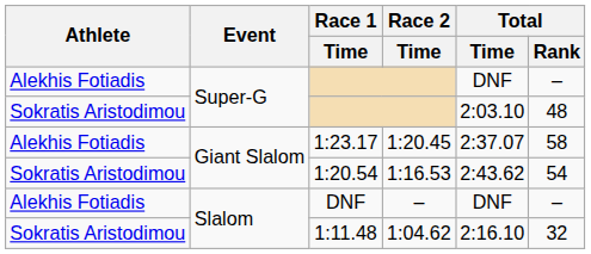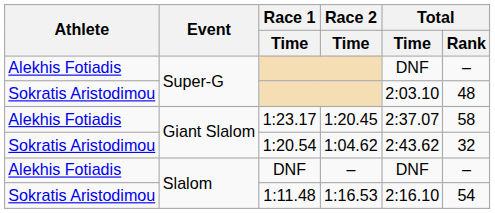1:20.54 | Race 2 / Time: 1:16.53 -> 1:04.62
1:20.54 | Total / Rank: 54 -> 32
1:11.48 | Race 2 / Time: 1:04.62 -> 1:16.53
1:11.48 | Total / Rank: 32 -> 54
